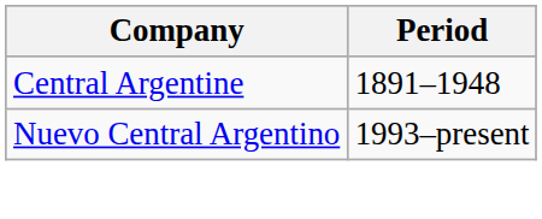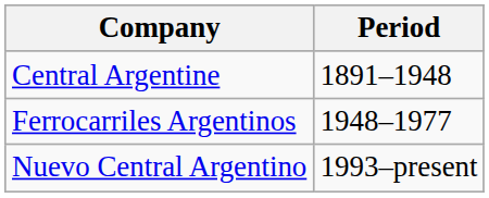+ row: Ferrocarriles Argentinos | 1948–1977
